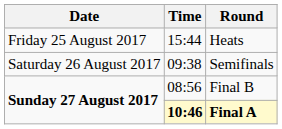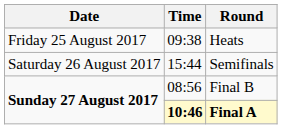Heats | Time: 15:44 -> 09:38
Semifinals | Time: 09:38 -> 15:44
